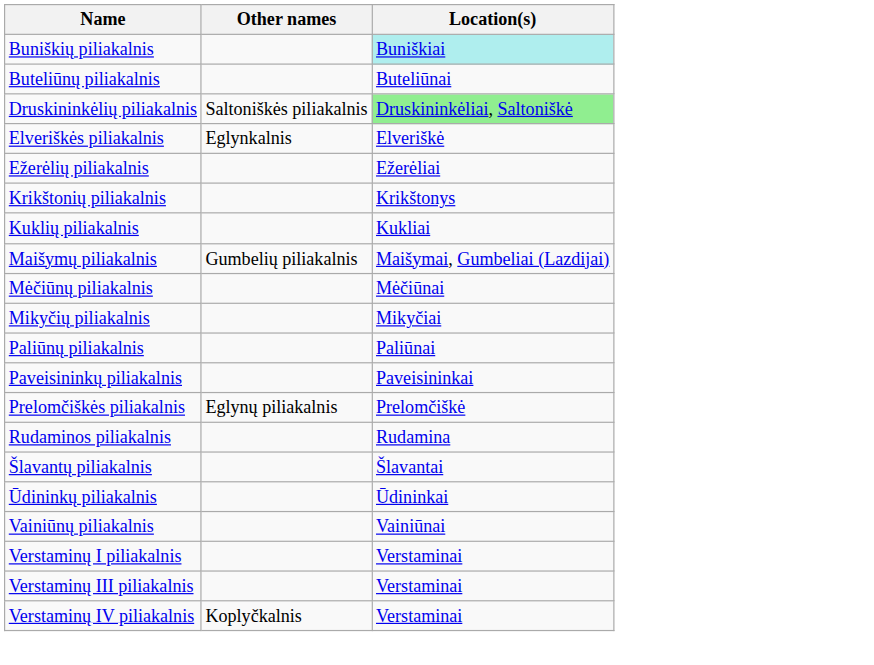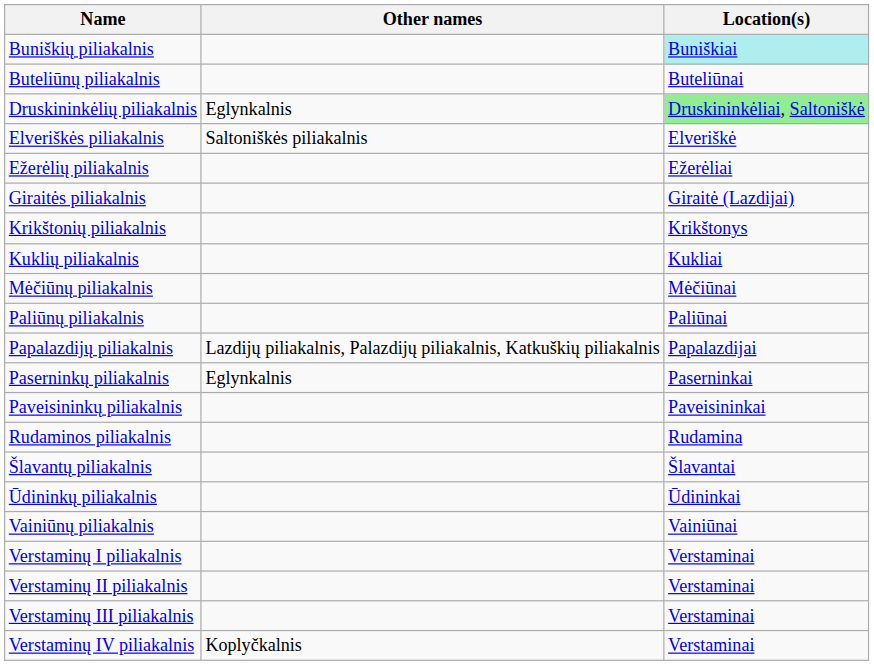Druskininkėlių piliakalnis | Other names: Saltoniškės piliakalnis -> Eglynkalnis
Elveriškės piliakalnis | Other names: Eglynkalnis -> Saltoniškės piliakalnis
+ row: Giraitės piliakalnis | Giraitė (Lazdijai)
- row: Maišymų piliakalnis | Gumbelių piliakalnis | Maišymai, Gumbeliai (Lazdijai)
- row: Mikyčių piliakalnis | Mikyčiai
+ row: Papalazdijų piliakalnis | Lazdijų piliakalnis, Palazdijų piliakalnis, Katkuškių piliakalnis | Papalazdijai
+ row: Paserninkų piliakalnis | Eglynkalnis | Paserninkai
- row: Prelomčiškės piliakalnis | Eglynų piliakalnis | Prelomčiškė
+ row: Verstaminų II piliakalnis | Verstaminai
